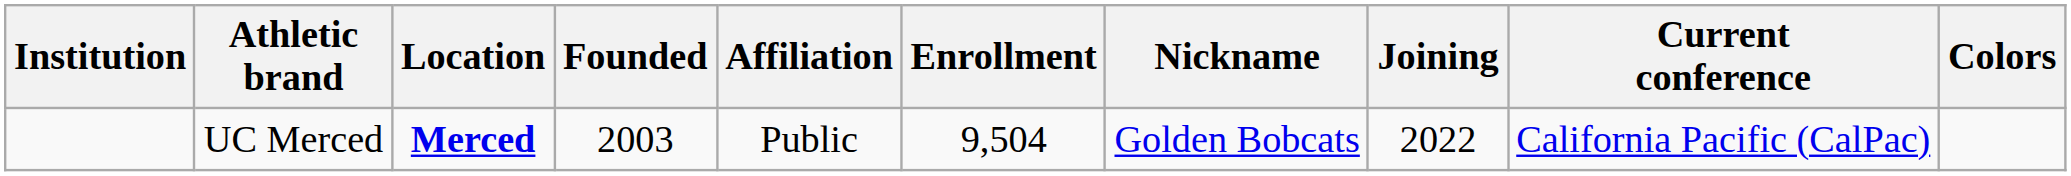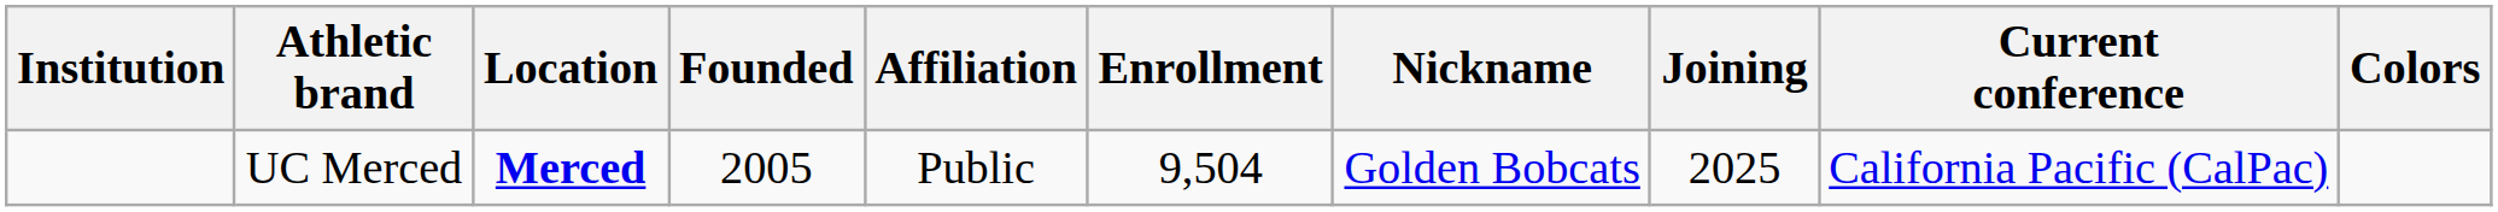UC Merced | Founded: 2003 -> 2005
UC Merced | Joining: 2022 -> 2025
